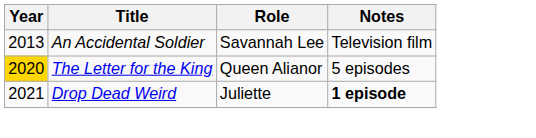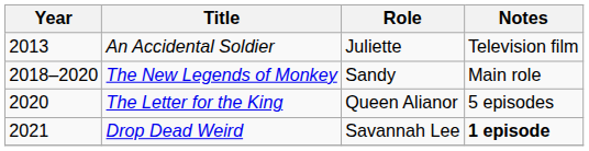An Accidental Soldier | Role: Savannah Lee -> Juliette
+ row: 2018–2020 | The New Legends of Monkey | Sandy | Main role
The Letter for the King | Year: gold background -> no background
Drop Dead Weird | Role: Juliette -> Savannah Lee
